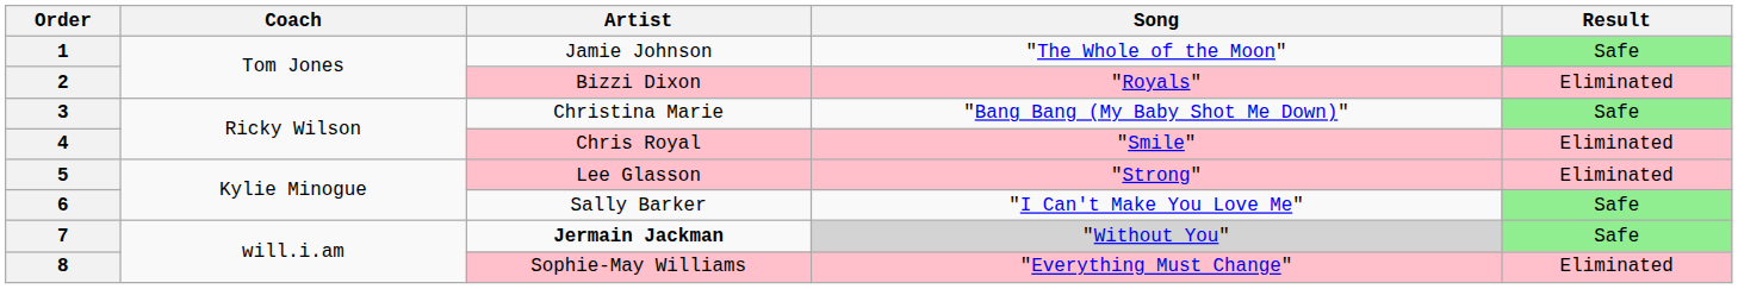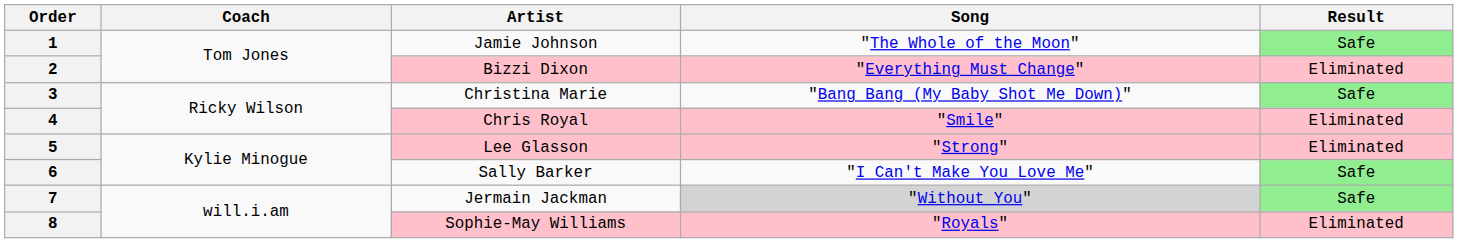2 | Song: "Royals" -> "Everything Must Change"
7 | Artist: bold -> normal
8 | Song: "Everything Must Change" -> "Royals"
